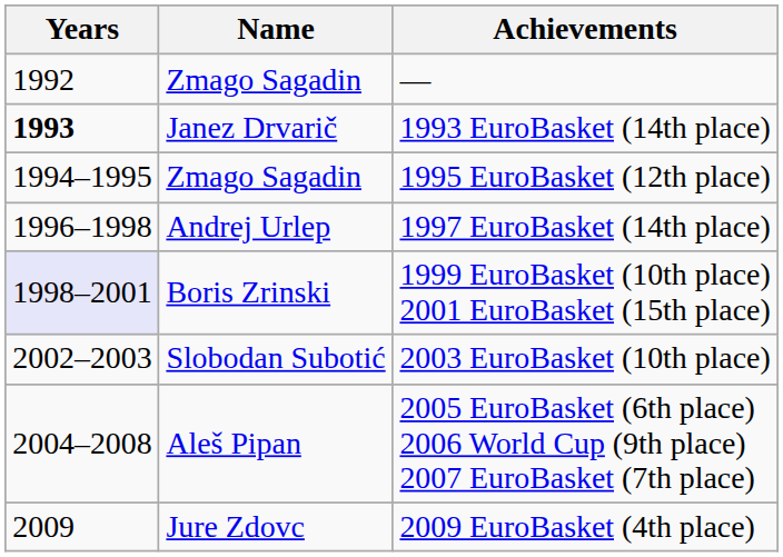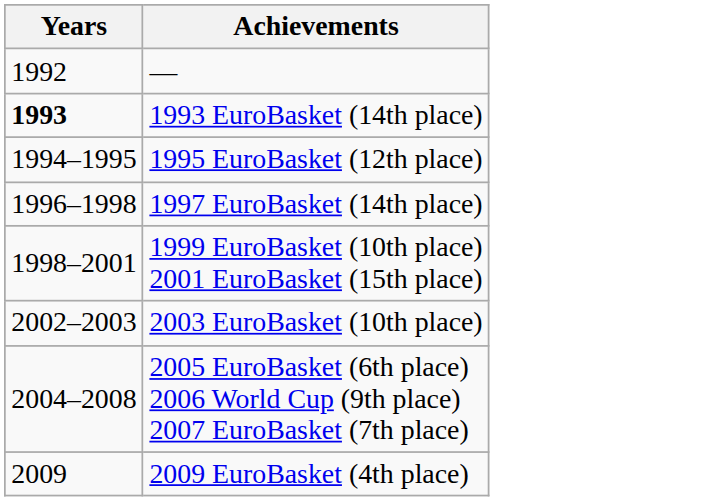- column: Name | Zmago Sagadin | Janez Drvarič | Zmago Sagadin | Andrej Urlep | Boris Zrinski | Slobodan Subotić | Aleš Pipan | Jure Zdovc
1999 EuroBasket (10th place) 2001 EuroBasket (15th place) | Years: lavender background -> no background
